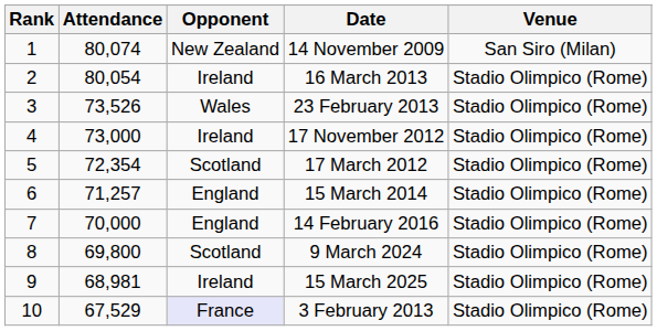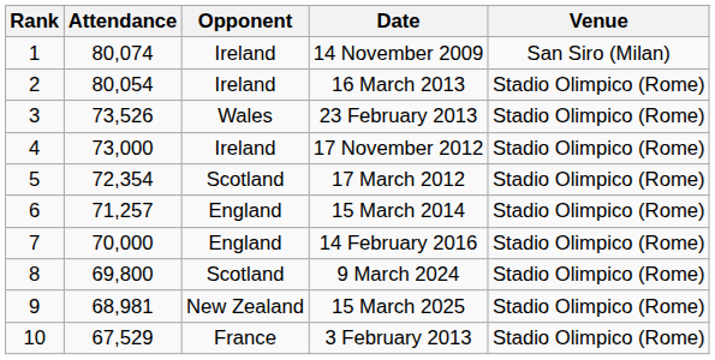14 November 2009 | Opponent: New Zealand -> Ireland
15 March 2025 | Opponent: Ireland -> New Zealand
3 February 2013 | Opponent: lavender background -> no background
